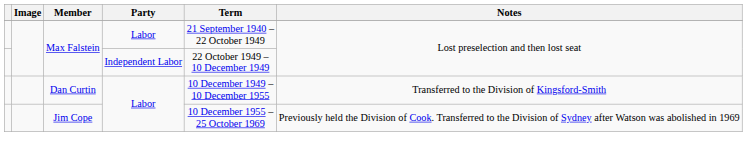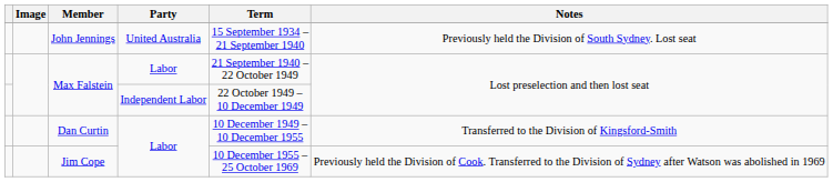+ row: John Jennings | United Australia | 15 September 1934 – 21 September 1940 | Previously held the Division of South Sydney. Lost seat
